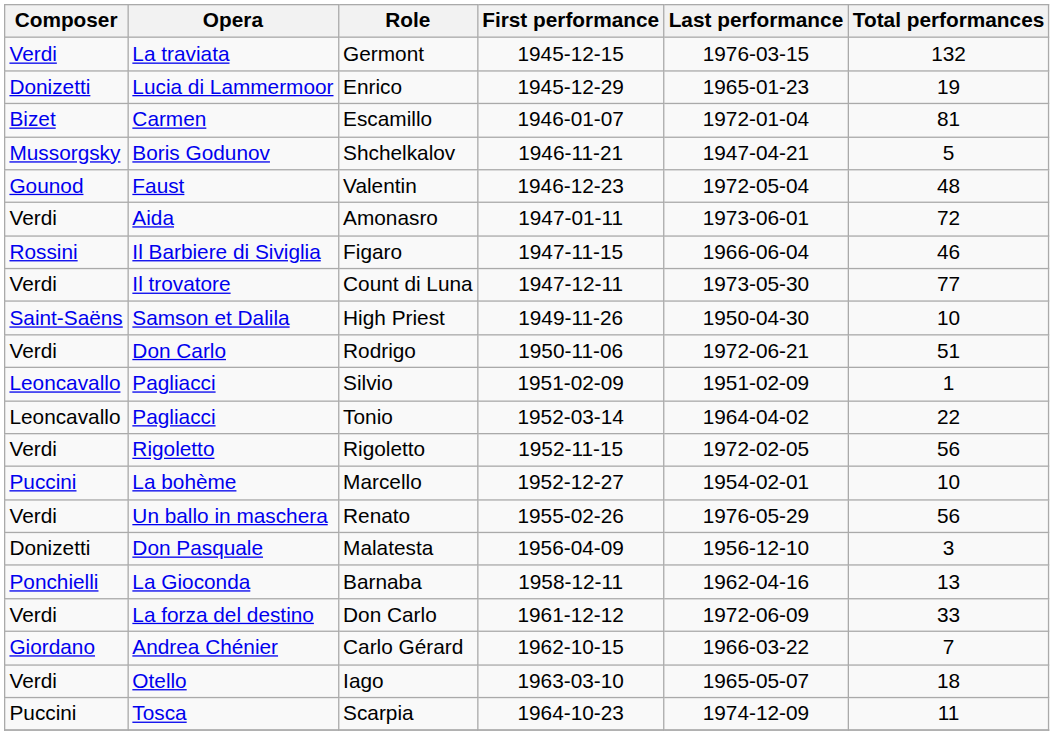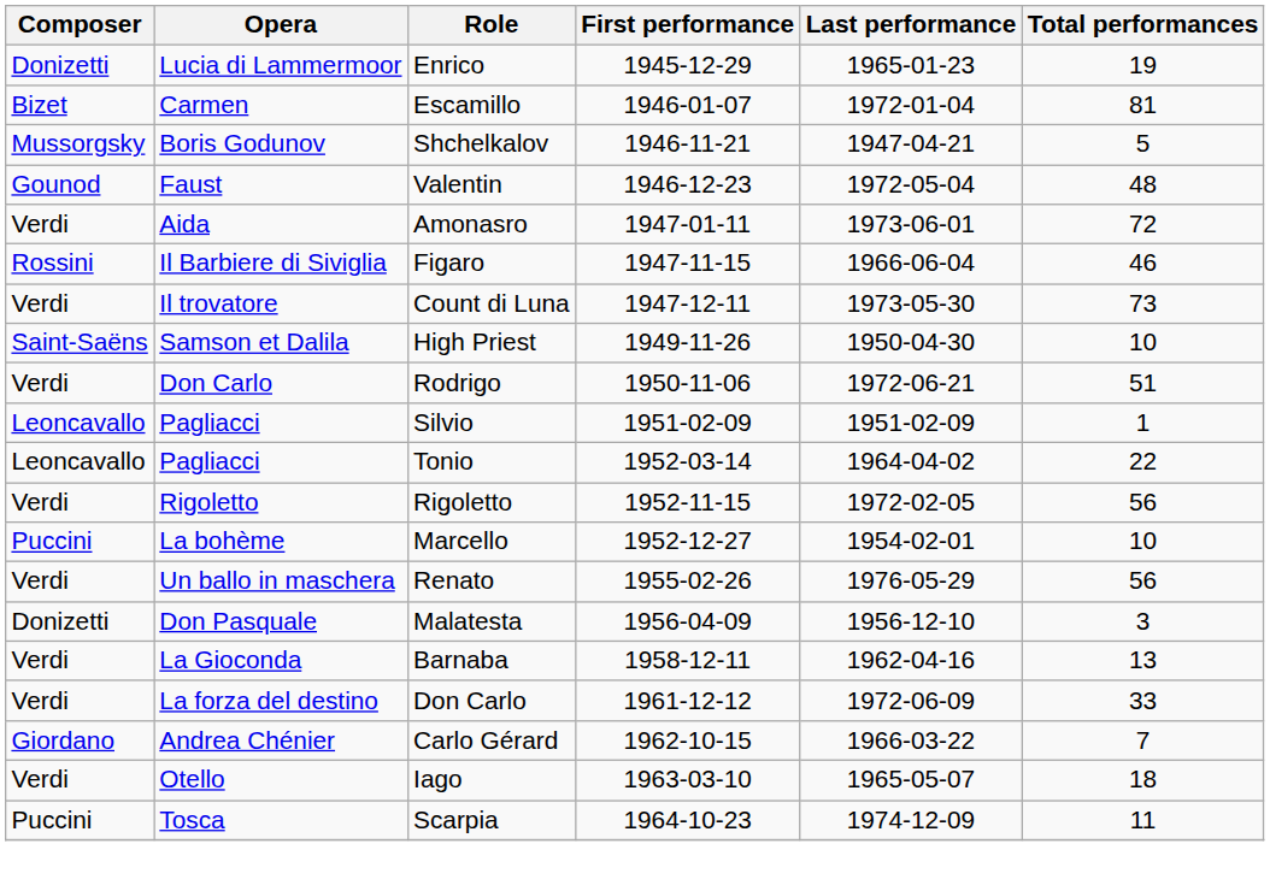- row: Verdi | La traviata | Germont | 1945-12-15 | 1976-03-15 | 132
Count di Luna | Total performances: 77 -> 73
Barnaba | Composer: Ponchielli -> Verdi
